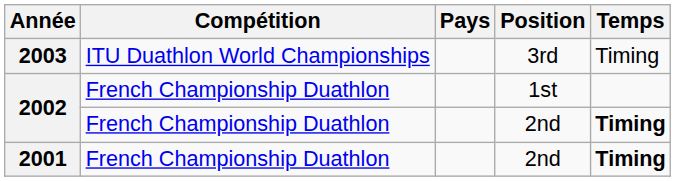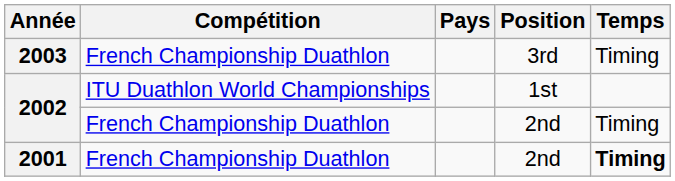2003 | Compétition: ITU Duathlon World Championships -> French Championship Duathlon
2002 / 1st | Compétition: French Championship Duathlon -> ITU Duathlon World Championships
2002 / 2nd | Temps: bold -> normal
